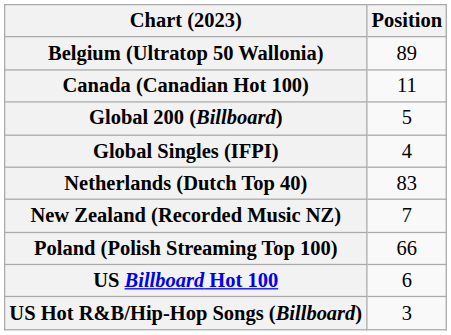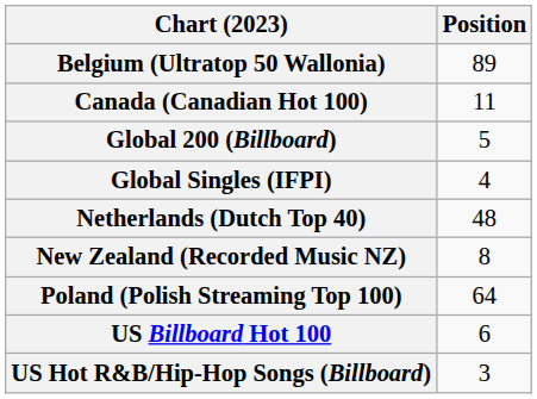Netherlands (Dutch Top 40) | Position: 83 -> 48
New Zealand (Recorded Music NZ) | Position: 7 -> 8
Poland (Polish Streaming Top 100) | Position: 66 -> 64
